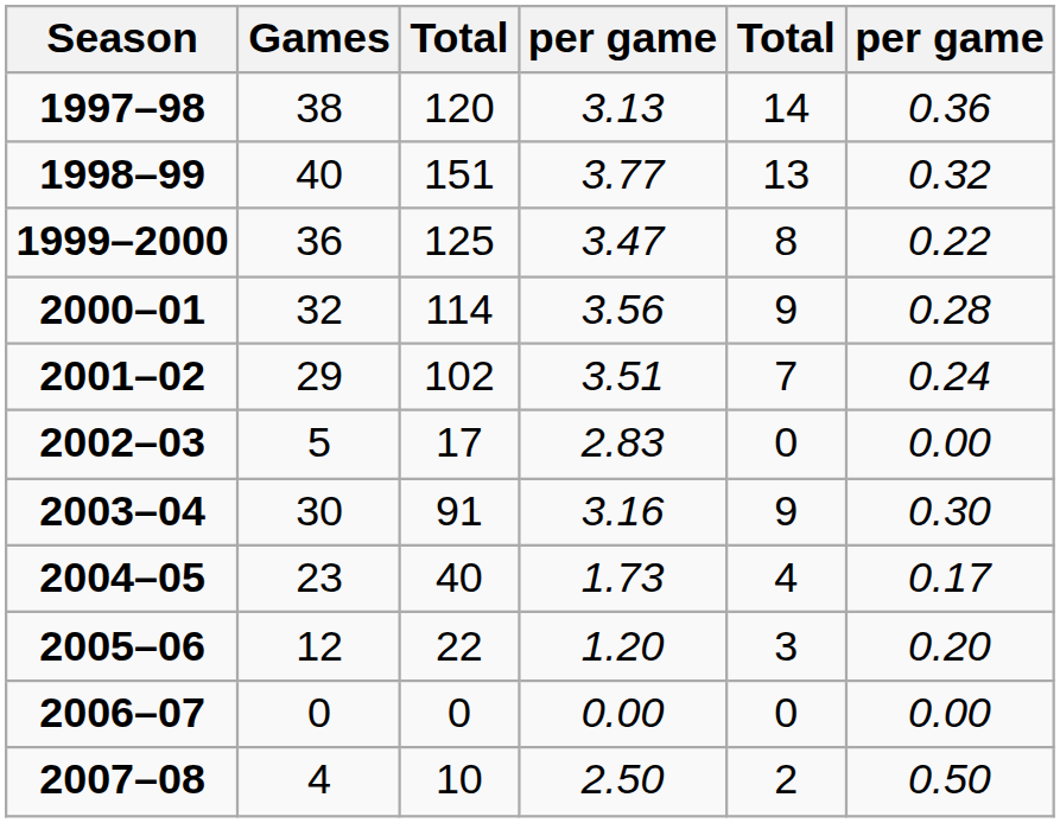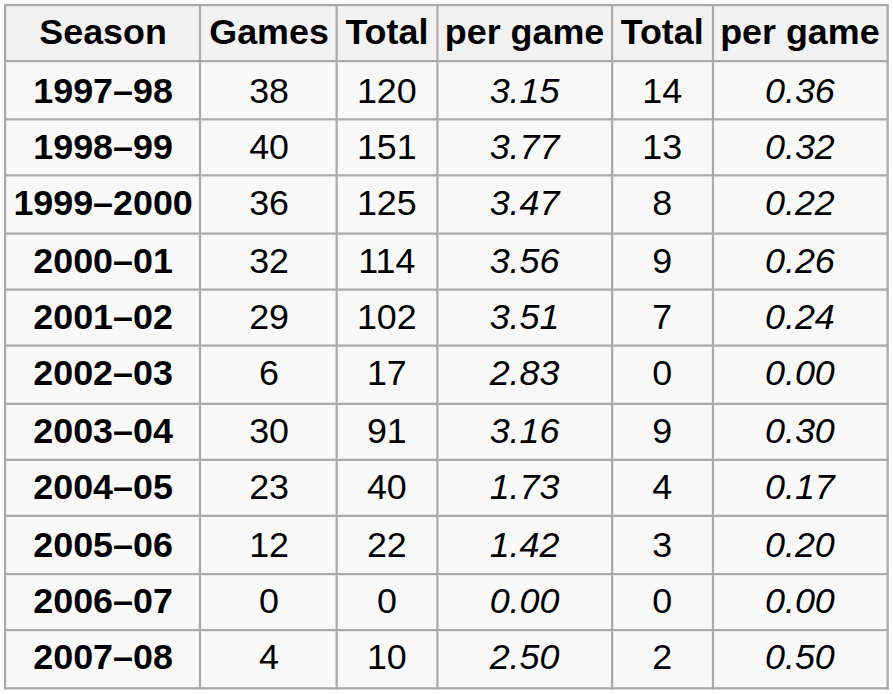1997–98 | column 4: 3.13 -> 3.15
2000–01 | column 6: 0.28 -> 0.26
2002–03 | Games: 5 -> 6
2005–06 | column 4: 1.20 -> 1.42
